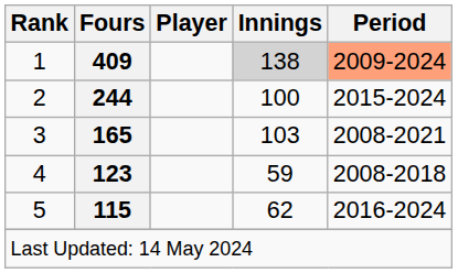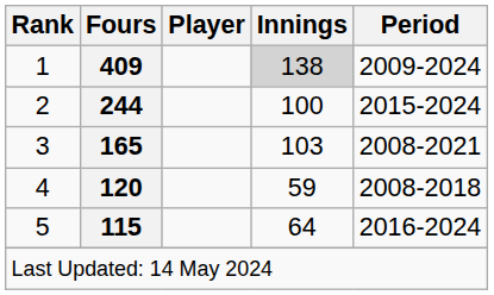1 | Period: lightsalmon background -> no background
4 | Fours: 123 -> 120
5 | Innings: 62 -> 64
